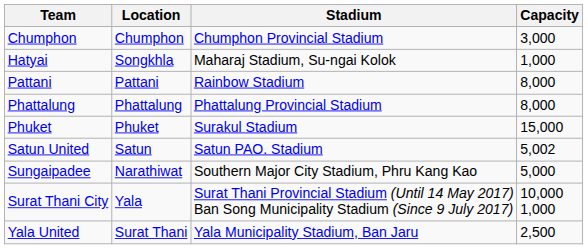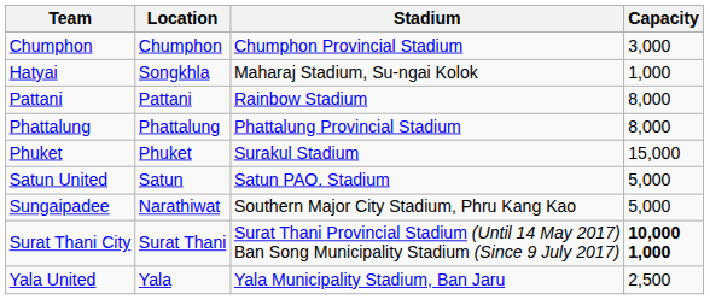Satun United | Capacity: 5,002 -> 5,000
Surat Thani City | Location: Yala -> Surat Thani
Surat Thani City | Capacity: normal -> bold
Yala United | Location: Surat Thani -> Yala
